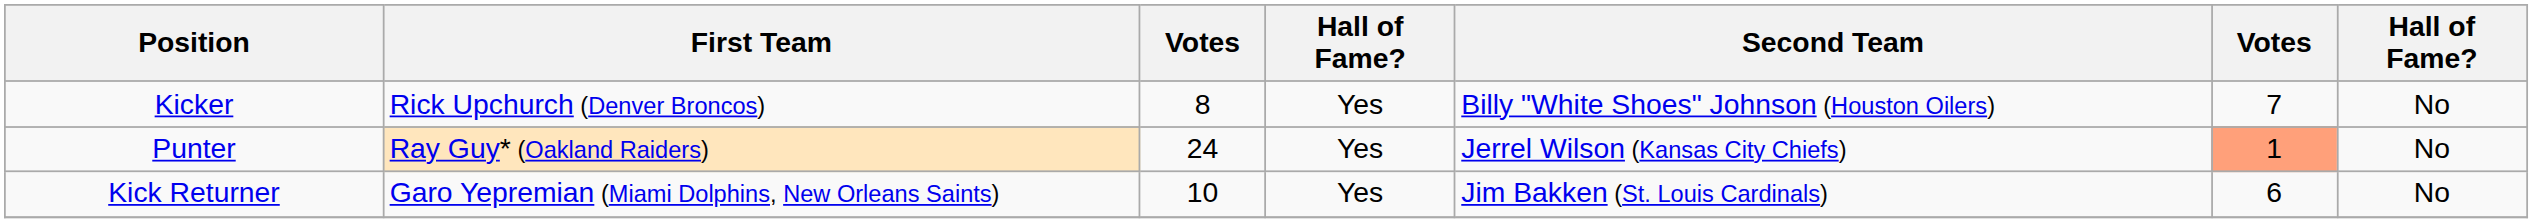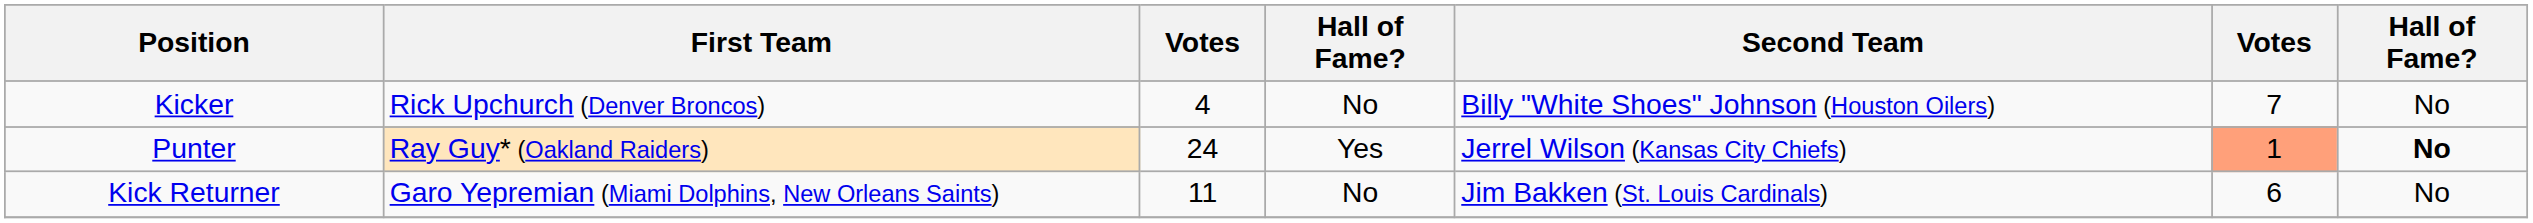Kicker | column 3: 8 -> 4
Kicker | column 4: Yes -> No
Punter | column 7: normal -> bold
Kick Returner | column 3: 10 -> 11
Kick Returner | column 4: Yes -> No
